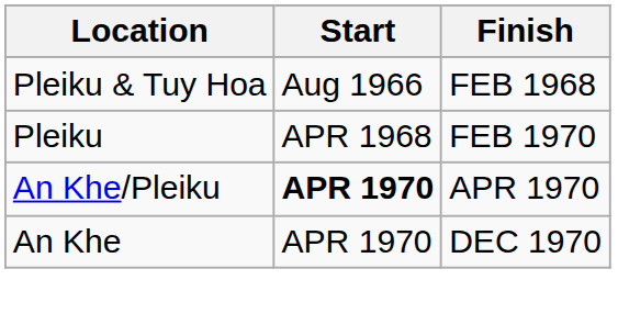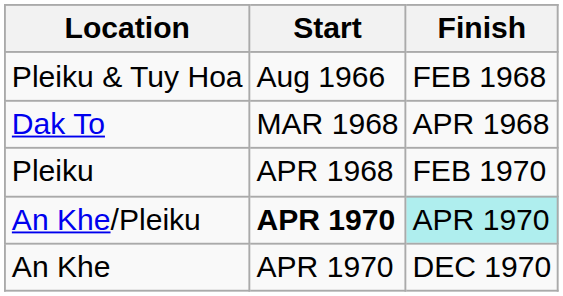+ row: Dak To | MAR 1968 | APR 1968
An Khe/Pleiku | Finish: no background -> paleturquoise background
